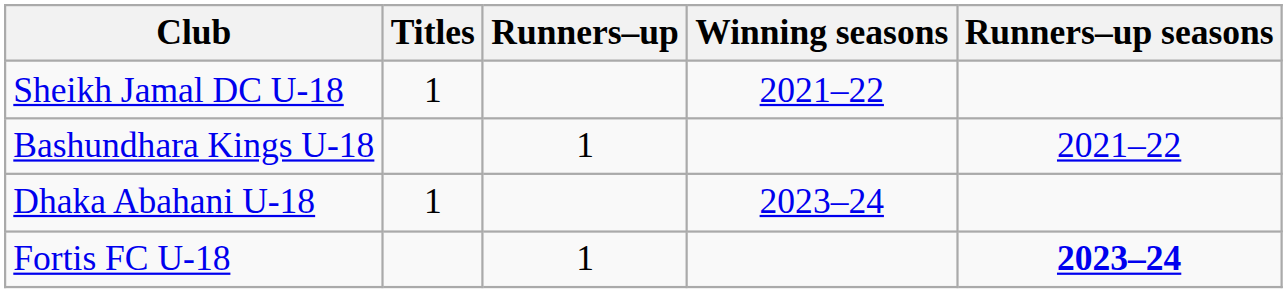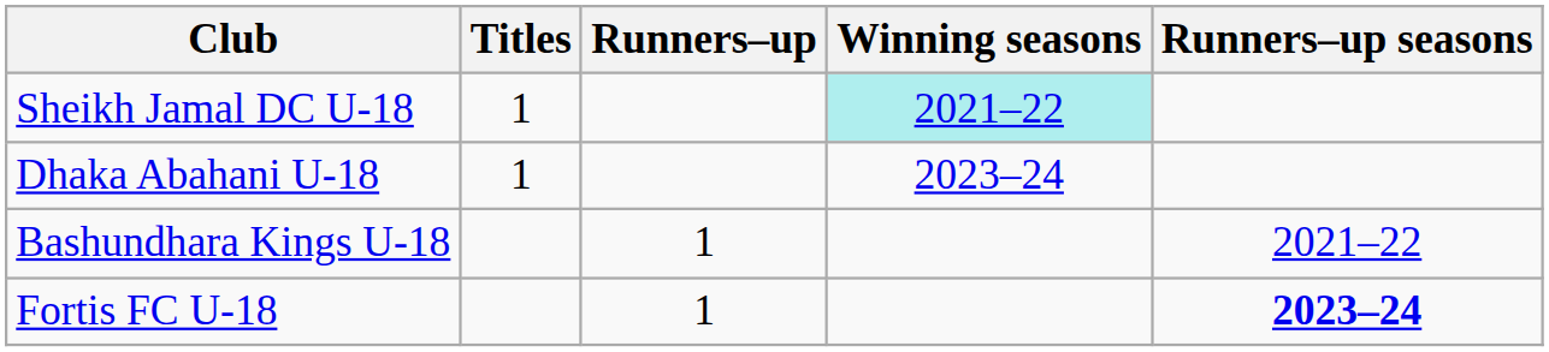Sheikh Jamal DC U-18 | Winning seasons: no background -> paleturquoise background
rows swapped: Bashundhara Kings U-18 <-> Dhaka Abahani U-18
